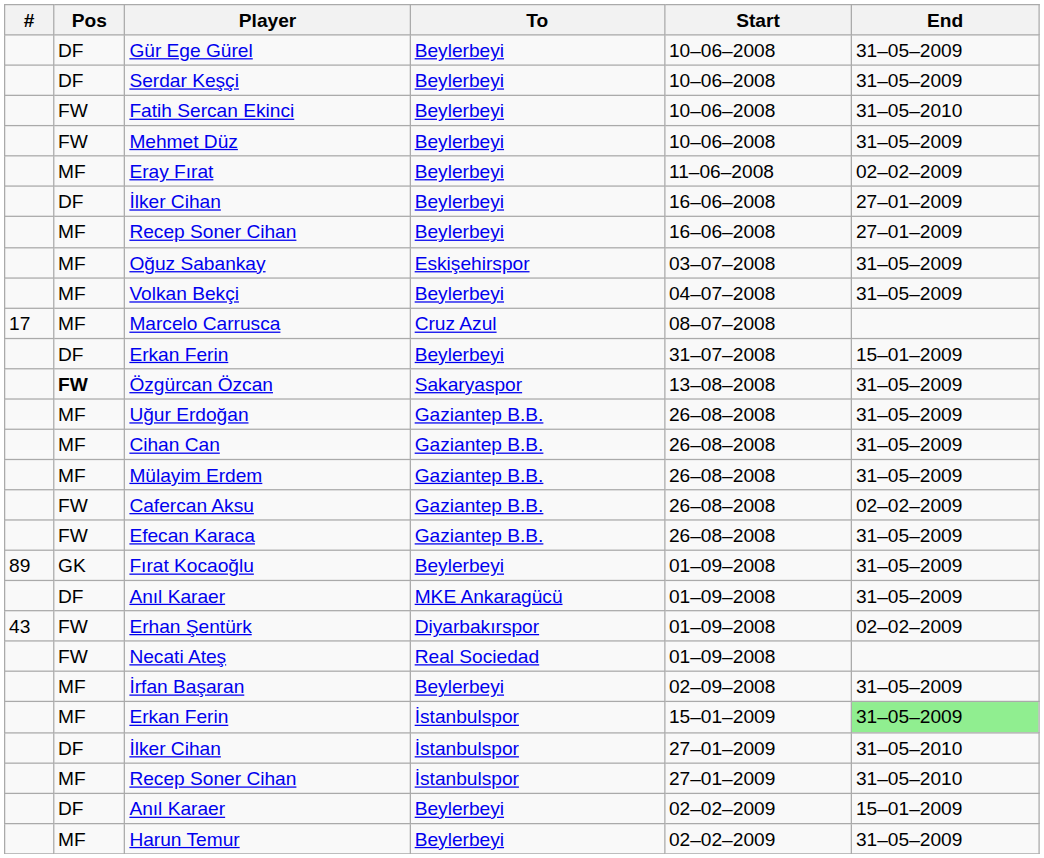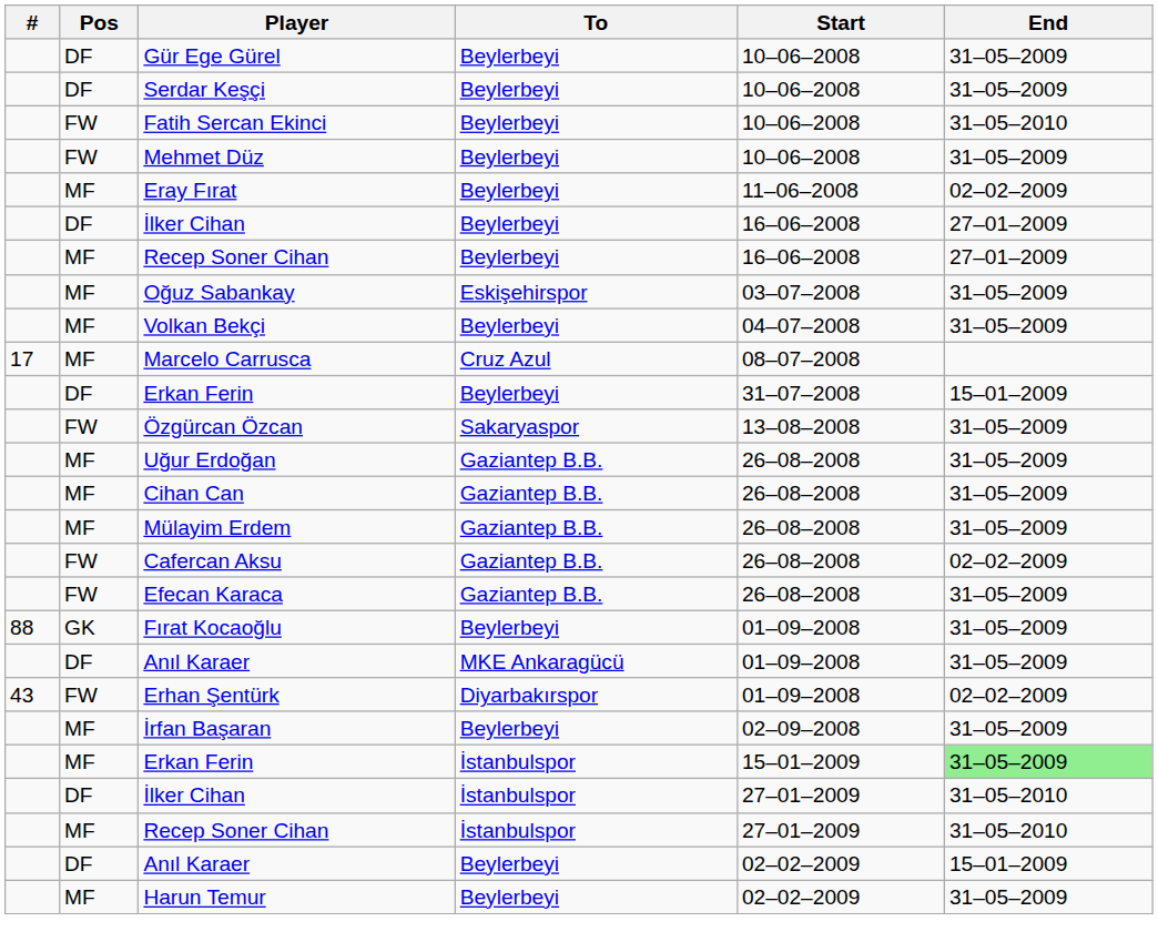Özgürcan Özcan | Pos: bold -> normal
Fırat Kocaoğlu | #: 89 -> 88
- row: FW | Necati Ateş | Real Sociedad | 01–09–2008
